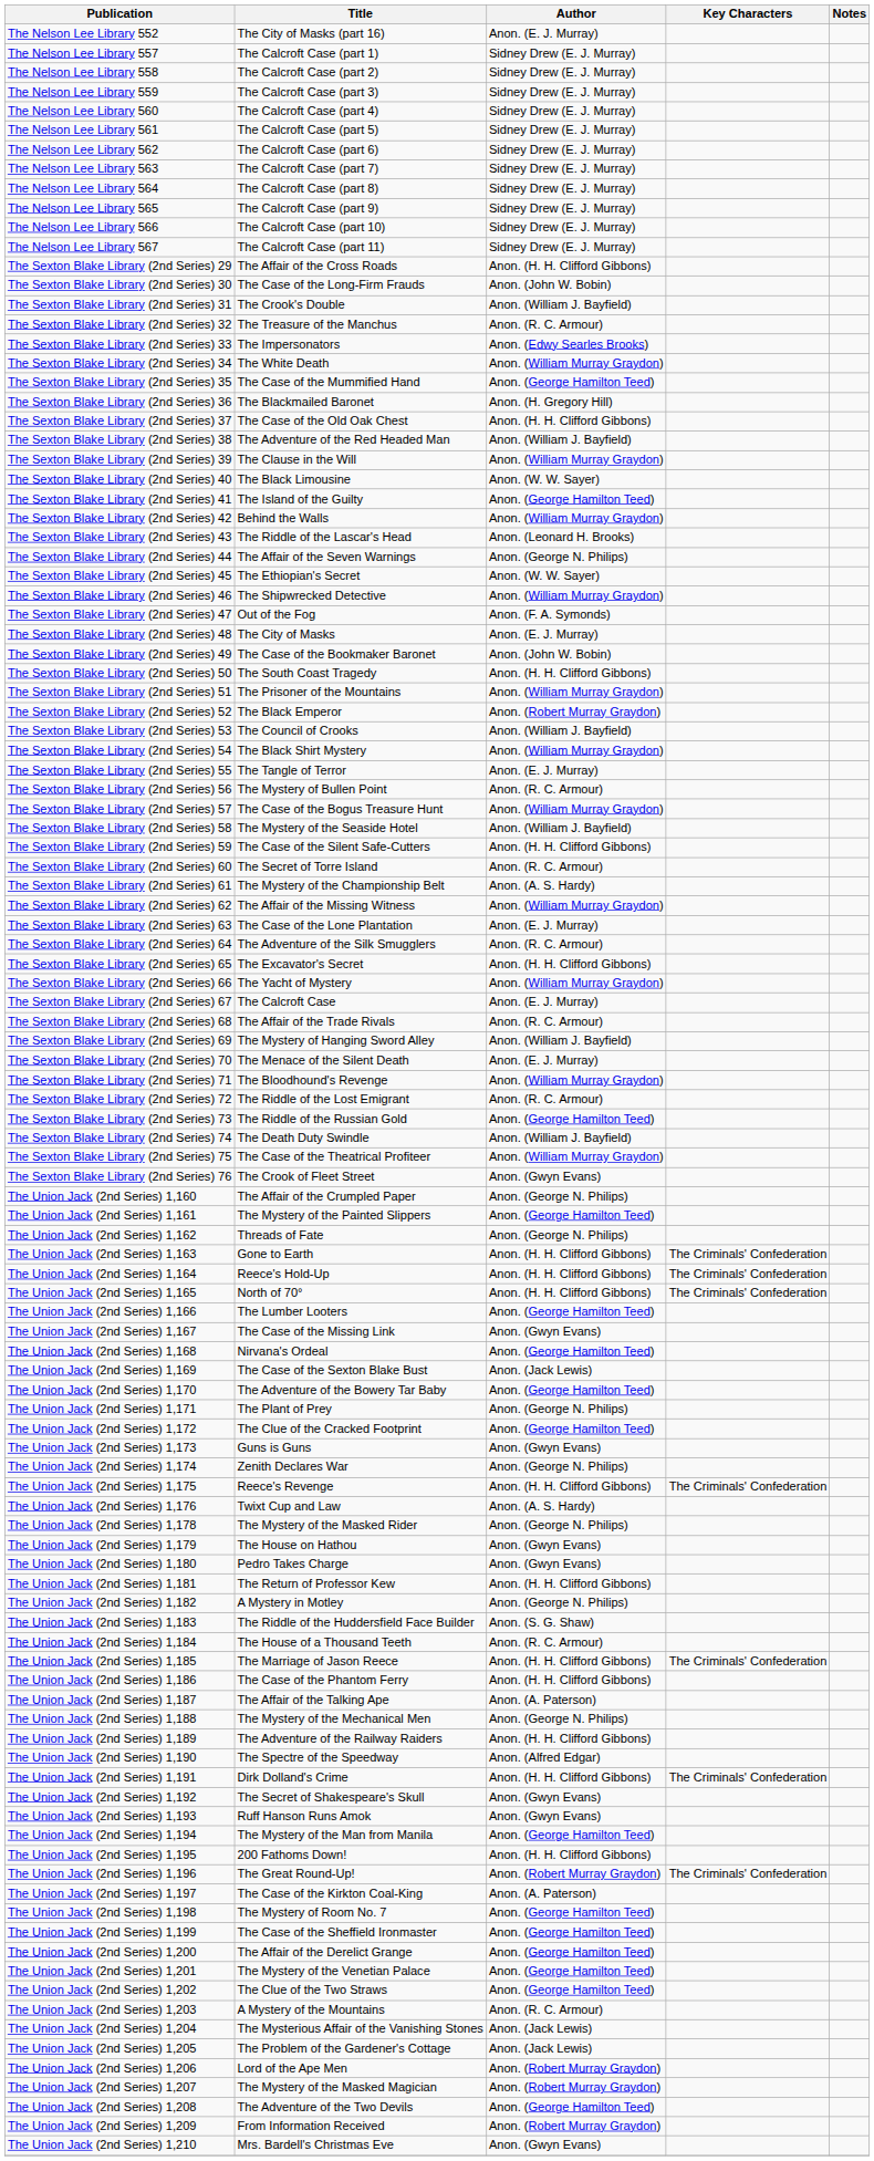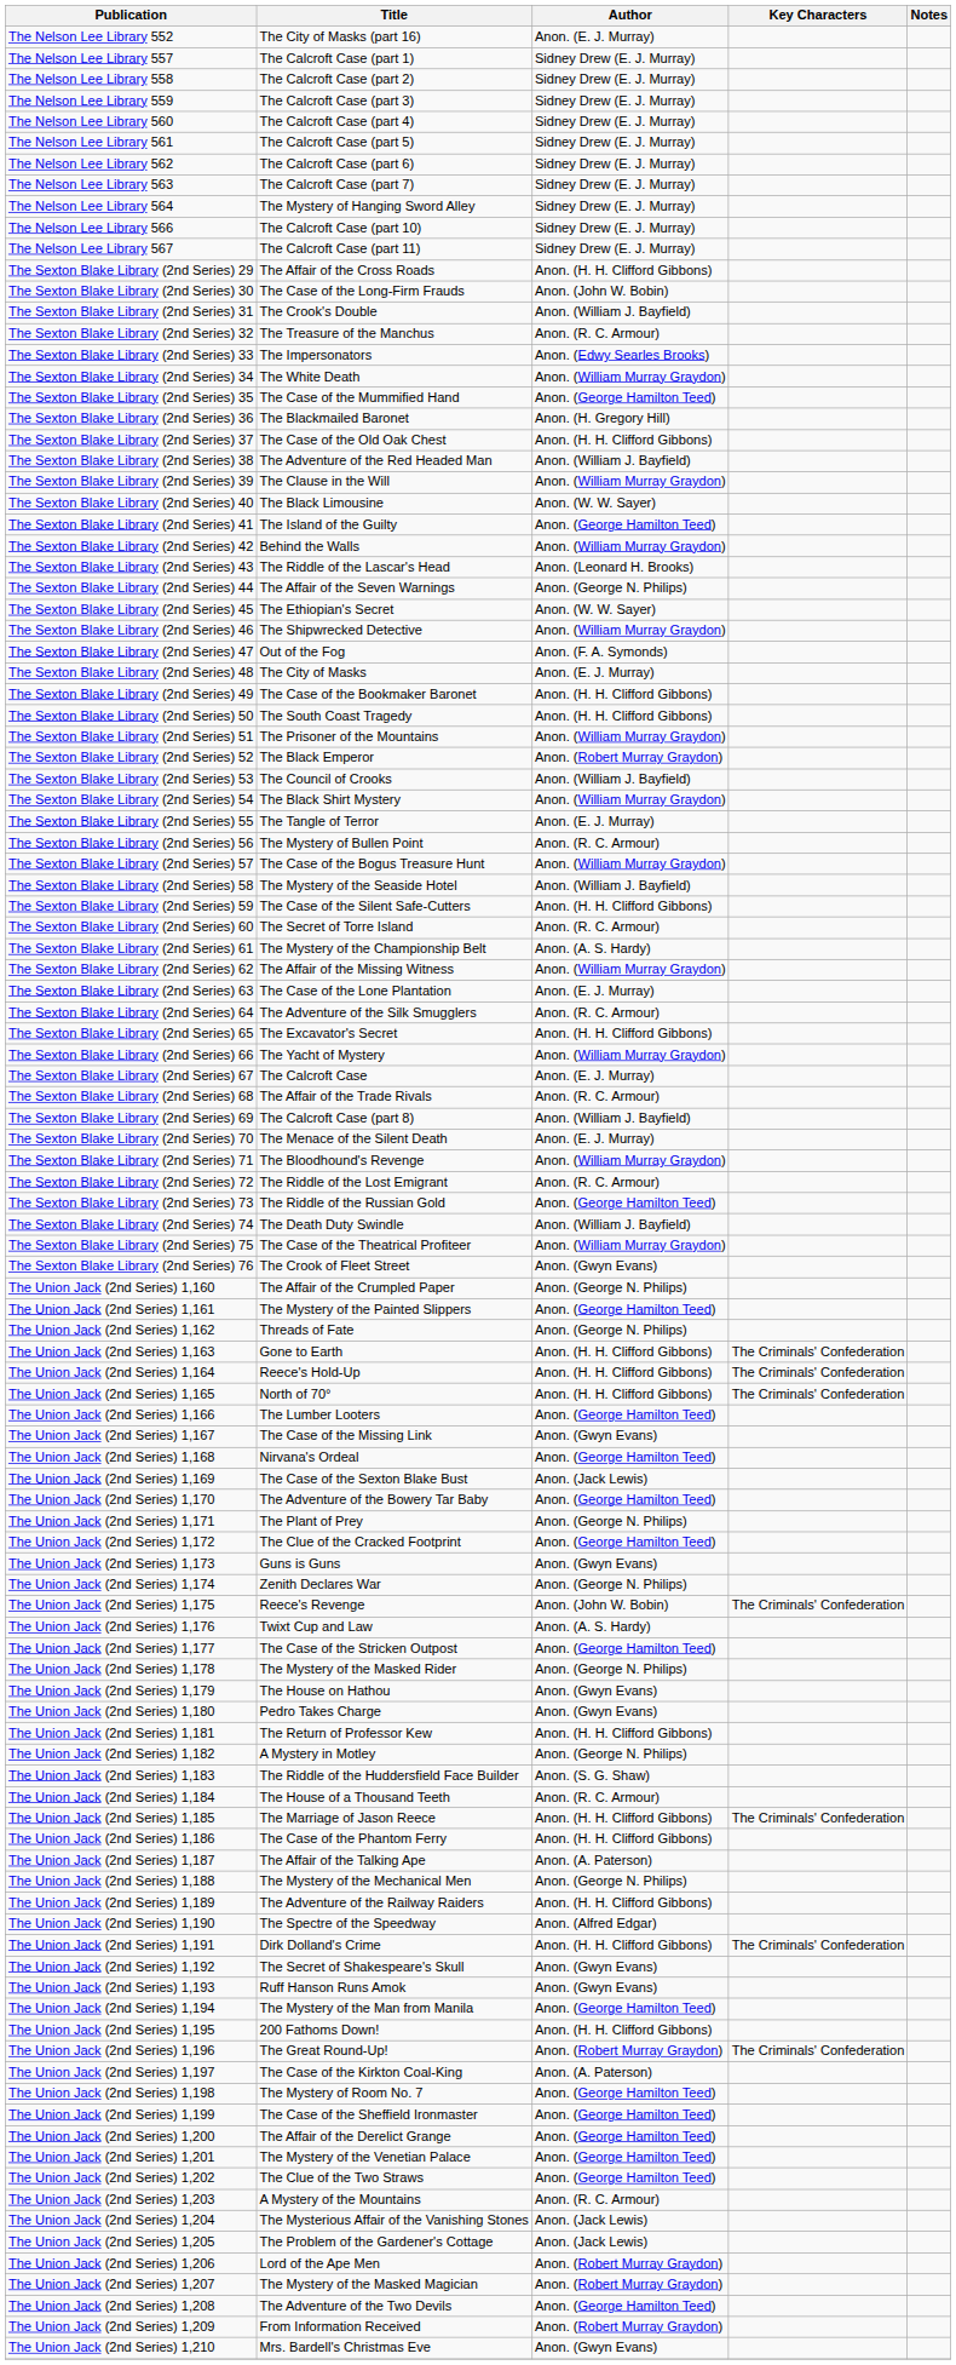The Nelson Lee Library 564 | Title: The Calcroft Case (part 8) -> The Mystery of Hanging Sword Alley
- row: The Nelson Lee Library 565 | The Calcroft Case (part 9) | Sidney Drew (E. J. Murray)
The Sexton Blake Library (2nd Series) 49 | Author: Anon. (John W. Bobin) -> Anon. (H. H. Clifford Gibbons)
The Sexton Blake Library (2nd Series) 69 | Title: The Mystery of Hanging Sword Alley -> The Calcroft Case (part 8)
The Union Jack (2nd Series) 1,175 | Author: Anon. (H. H. Clifford Gibbons) -> Anon. (John W. Bobin)
+ row: The Union Jack (2nd Series) 1,177 | The Case of the Stricken Outpost | Anon. (George Hamilton Teed)
